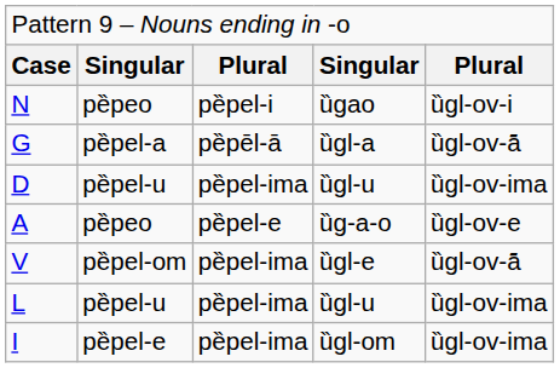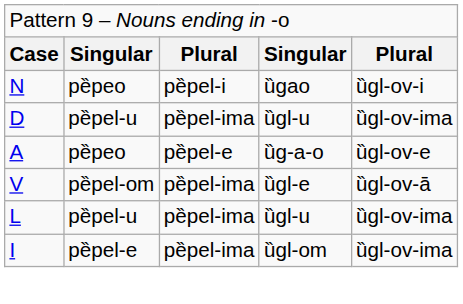- row: G | pȅpel-a | pȅpēl-ā | ȕgl-a | ȕgl-ov-ā̄
